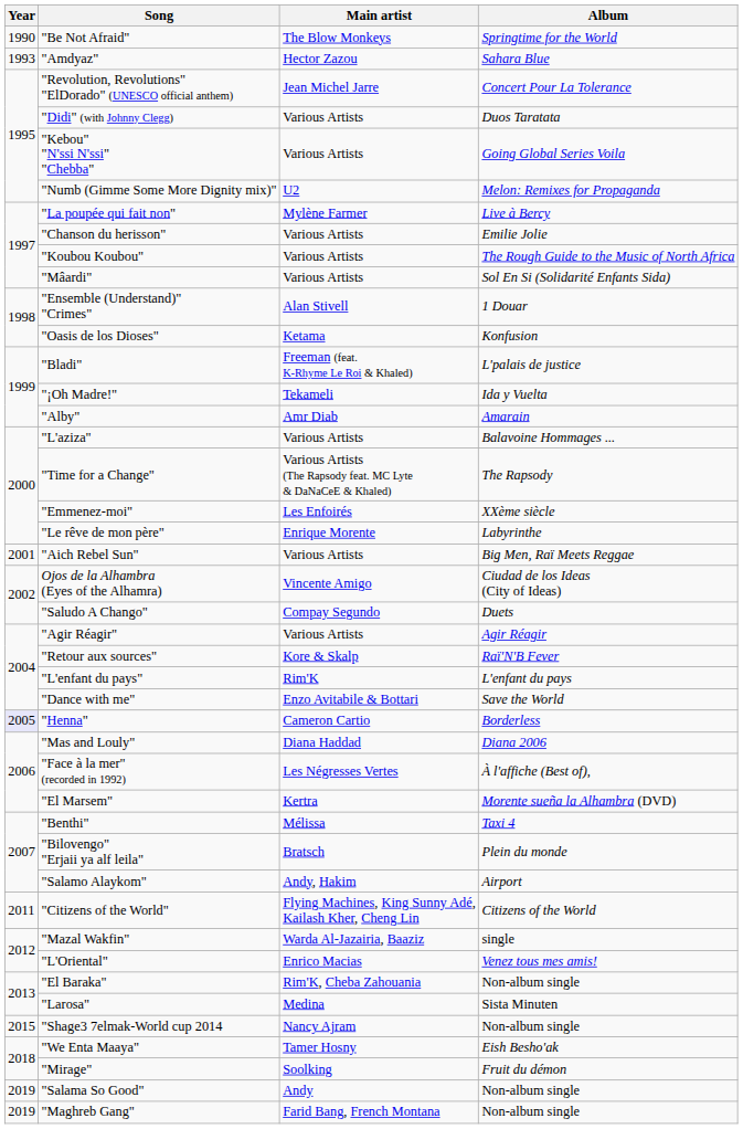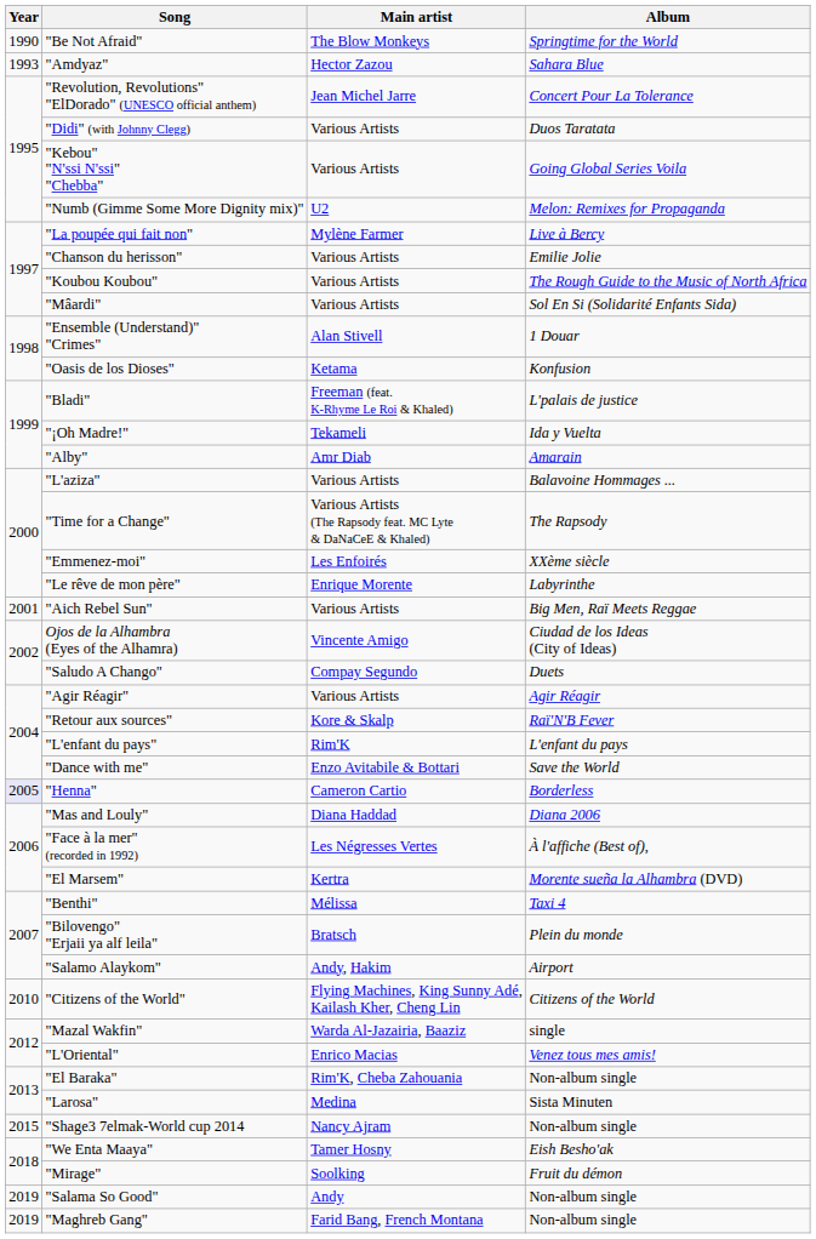"Citizens of the World" | Year: 2011 -> 2010
